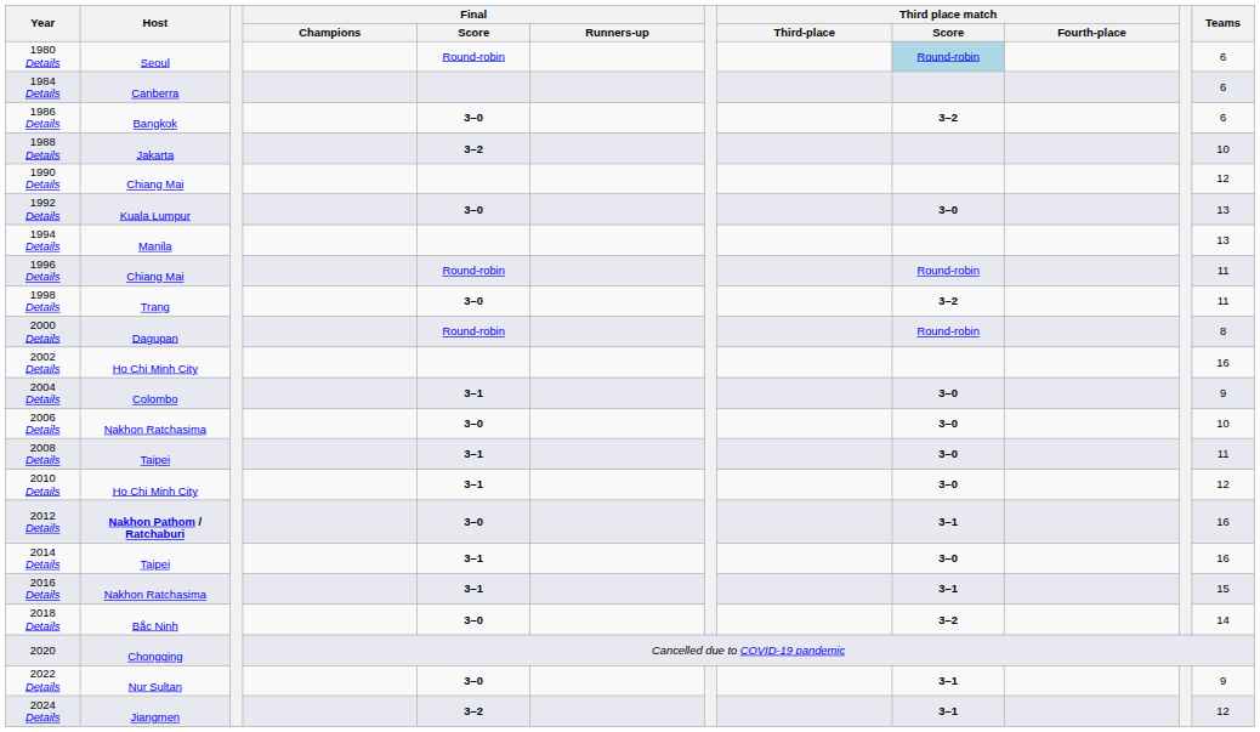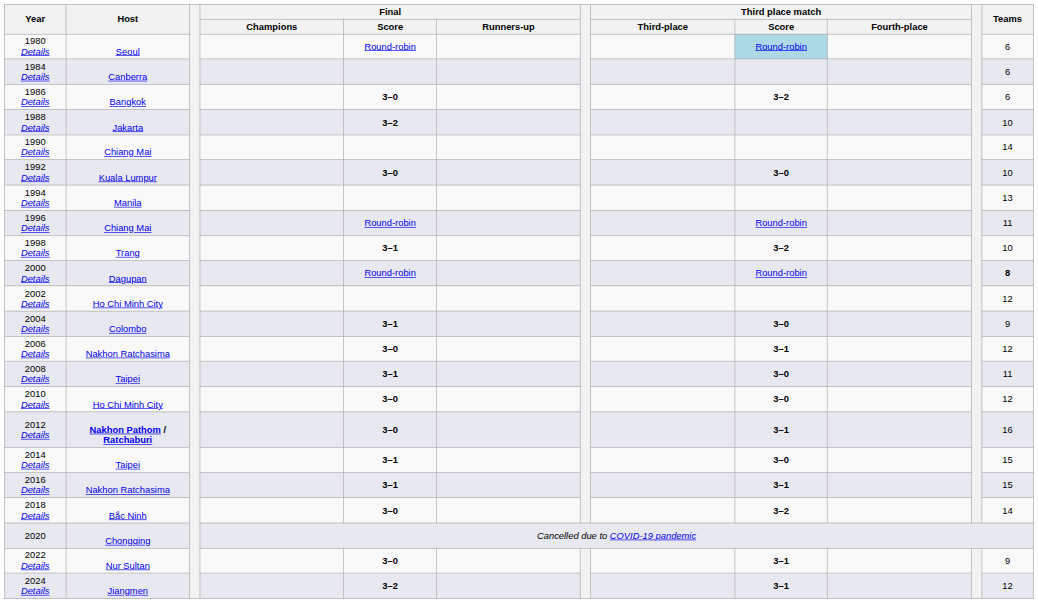1990 Details | Teams: 12 -> 14
1992 Details | Teams: 13 -> 10
1998 Details | Final / Score: 3–0 -> 3–1
1998 Details | Teams: 11 -> 10
2000 Details | Teams: normal -> bold
2002 Details | Teams: 16 -> 12
2006 Details | Third place match / Score: 3–0 -> 3–1
2006 Details | Teams: 10 -> 12
2010 Details | Final / Score: 3–1 -> 3–0
2014 Details | Teams: 16 -> 15
